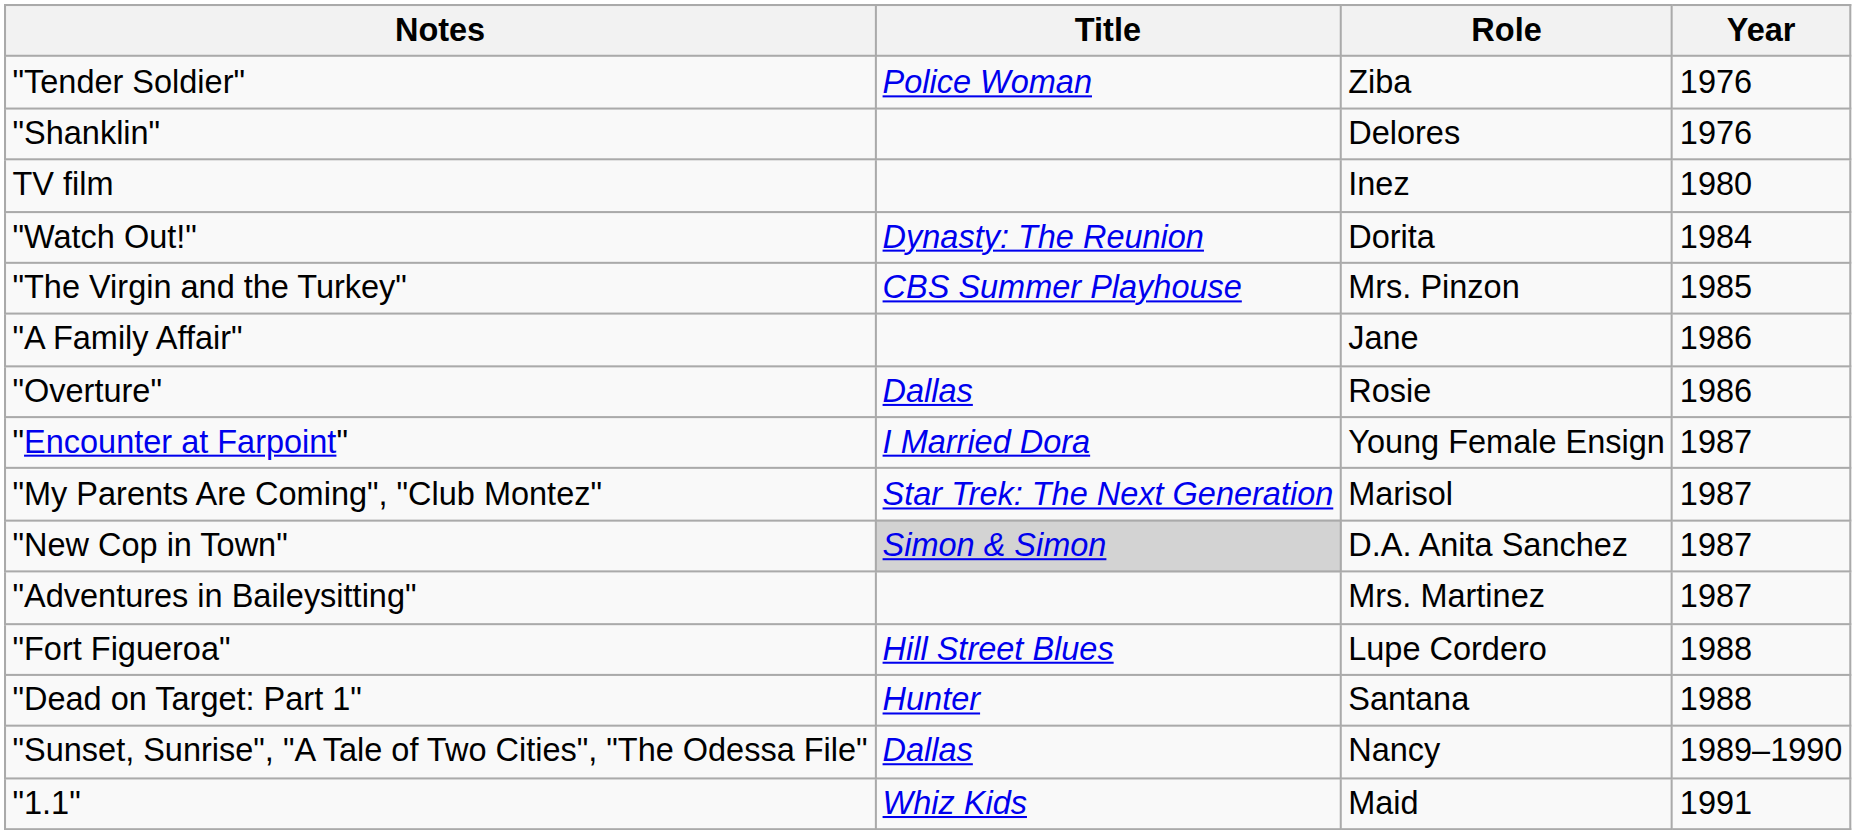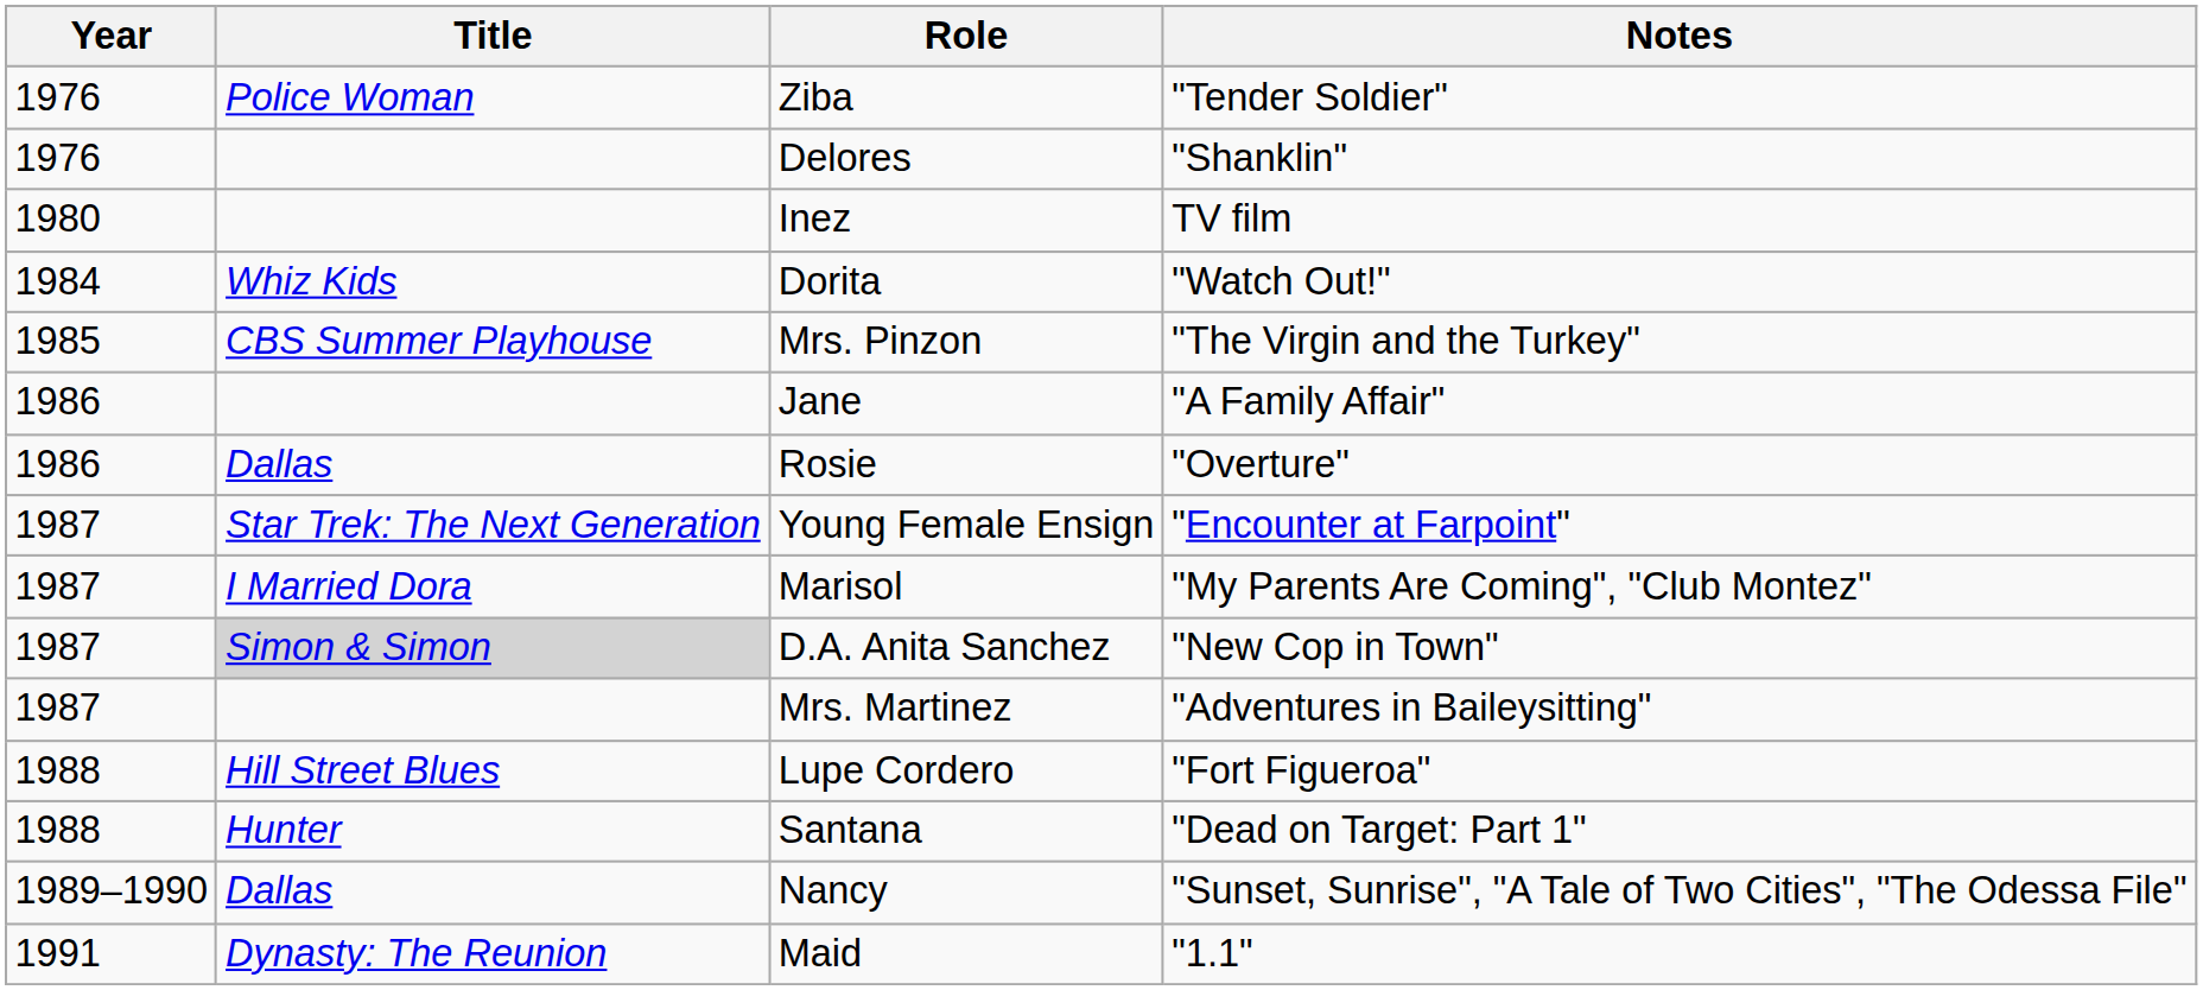columns swapped: Year <-> Notes
Dorita | Title: Dynasty: The Reunion -> Whiz Kids
Young Female Ensign | Title: I Married Dora -> Star Trek: The Next Generation
Marisol | Title: Star Trek: The Next Generation -> I Married Dora
Maid | Title: Whiz Kids -> Dynasty: The Reunion
